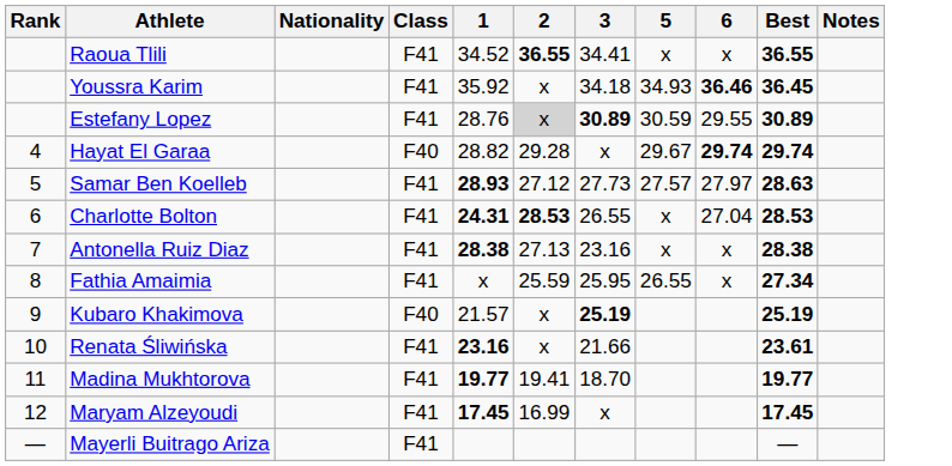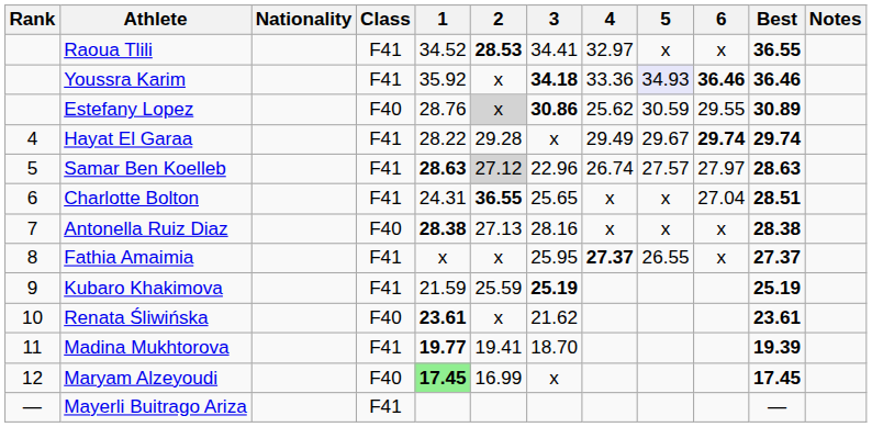+ column: 4 | 32.97 | 33.36 | 25.62 | 29.49 | 26.74 | x | x | 27.37
Raoua Tlili | 2: 36.55 -> 28.53
Youssra Karim | 3: normal -> bold
Youssra Karim | 5: no background -> lavender background
Youssra Karim | Best: 36.45 -> 36.46
Estefany Lopez | Class: F41 -> F40
Estefany Lopez | 3: 30.89 -> 30.86
Hayat El Garaa | Class: F40 -> F41
Hayat El Garaa | 1: 28.82 -> 28.22
Samar Ben Koelleb | 1: 28.93 -> 28.63
Samar Ben Koelleb | 2: no background -> lightgrey background
Samar Ben Koelleb | 3: 27.73 -> 22.96
Charlotte Bolton | 1: bold -> normal
Charlotte Bolton | 2: 28.53 -> 36.55
Charlotte Bolton | 3: 26.55 -> 25.65
Charlotte Bolton | Best: 28.53 -> 28.51
Antonella Ruiz Diaz | Class: F41 -> F40
Antonella Ruiz Diaz | 3: 23.16 -> 28.16
Fathia Amaimia | 2: 25.59 -> x
Fathia Amaimia | Best: 27.34 -> 27.37
Kubaro Khakimova | Class: F40 -> F41
Kubaro Khakimova | 1: 21.57 -> 21.59
Kubaro Khakimova | 2: x -> 25.59
Renata Śliwińska | Class: F41 -> F40
Renata Śliwińska | 1: 23.16 -> 23.61
Renata Śliwińska | 3: 21.66 -> 21.62
Madina Mukhtorova | Best: 19.77 -> 19.39
Maryam Alzeyoudi | Class: F41 -> F40
Maryam Alzeyoudi | 1: no background -> lightgreen background
